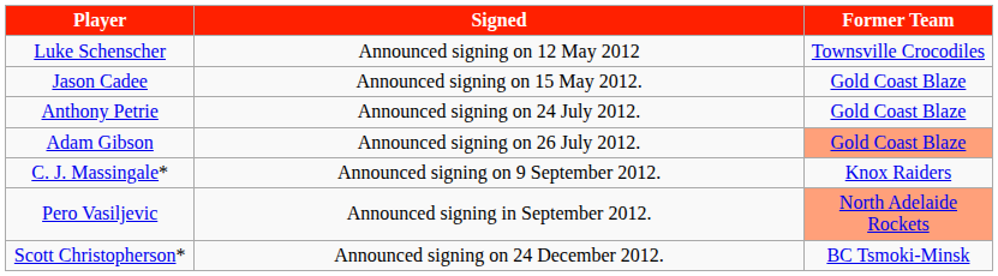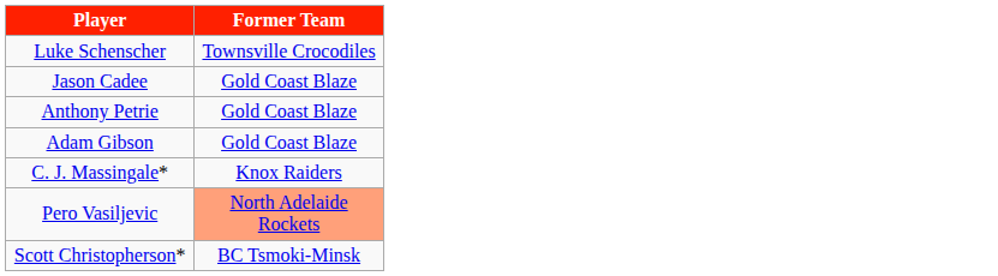- column: Signed | Announced signing on 12 May 2012 | Announced signing on 15 May 2012. | Announced signing on 24 July 2012. | Announced signing on 26 July 2012. | Announced signing on 9 September 2012. | Announced signing in September 2012. | Announced signing on 24 December 2012.
Adam Gibson | Former Team: lightsalmon background -> no background
